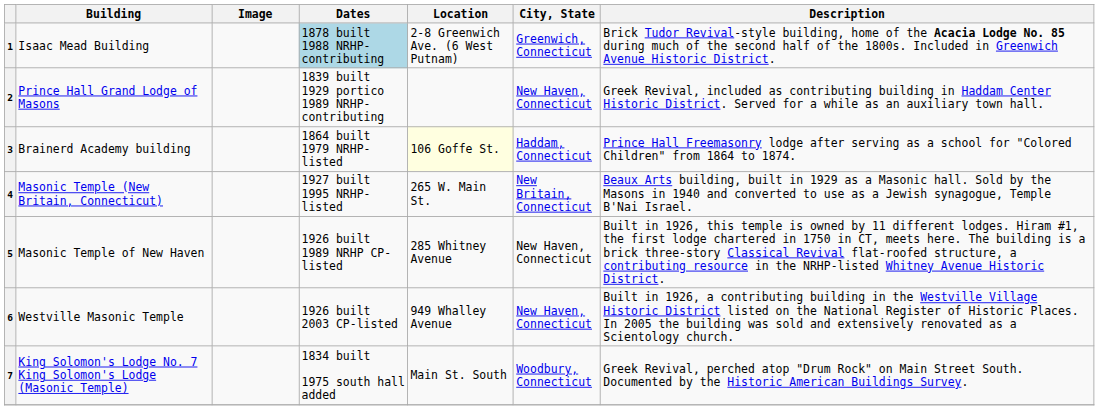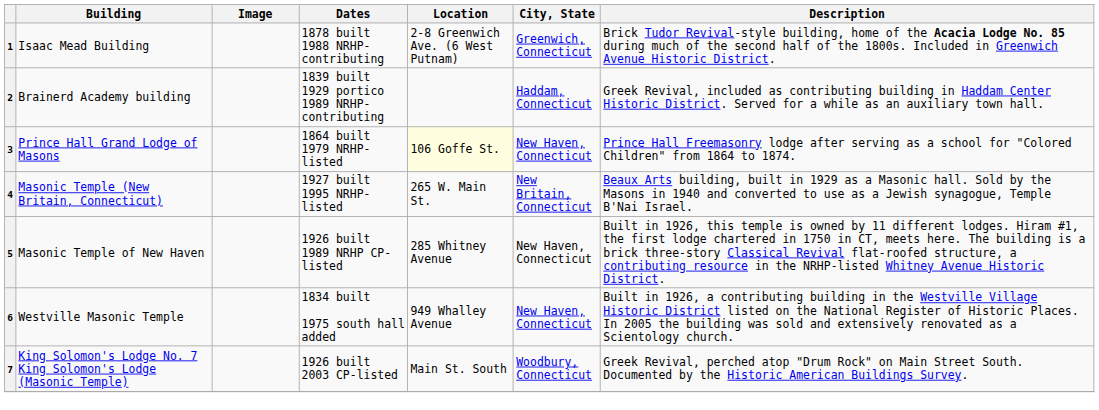1 | Dates: lightblue background -> no background
2 | Building: Prince Hall Grand Lodge of Masons -> Brainerd Academy building
2 | City, State: New Haven, Connecticut -> Haddam, Connecticut
3 | Building: Brainerd Academy building -> Prince Hall Grand Lodge of Masons
3 | City, State: Haddam, Connecticut -> New Haven, Connecticut
6 | Dates: 1926 built 2003 CP-listed -> 1834 built 1975 south hall added
7 | Dates: 1834 built 1975 south hall added -> 1926 built 2003 CP-listed
